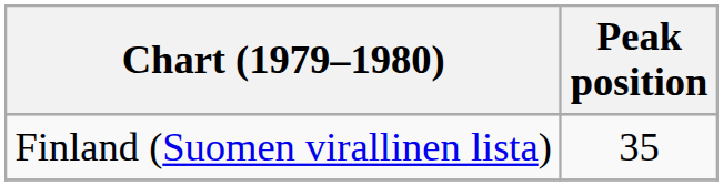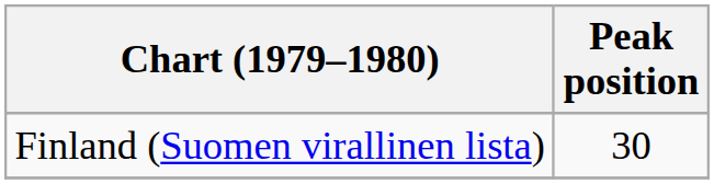Finland (Suomen virallinen lista) | Peak position: 35 -> 30
